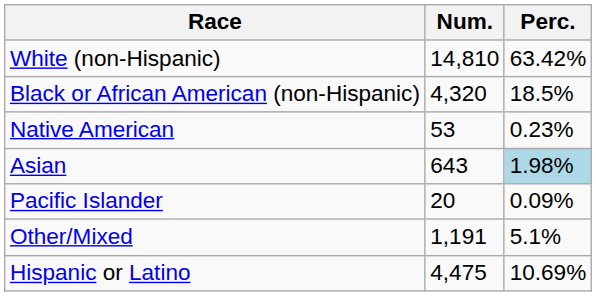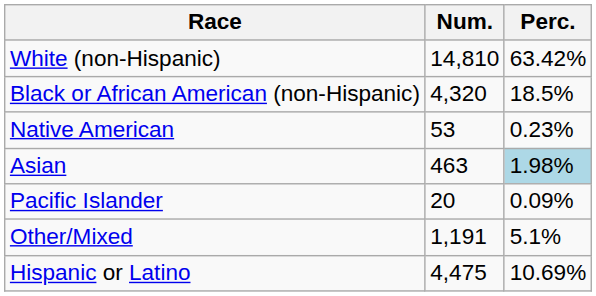Asian | Num.: 643 -> 463
